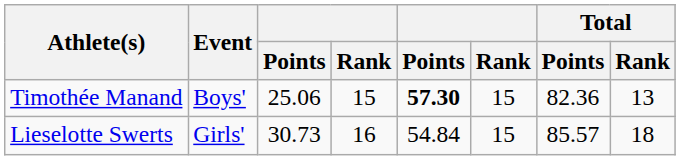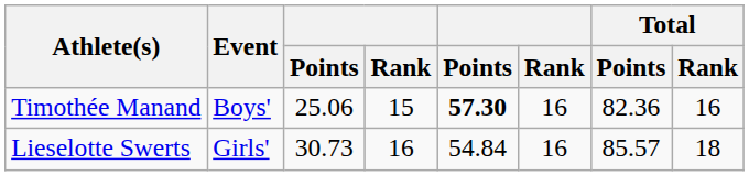Timothée Manand | column 6: 15 -> 16
Timothée Manand | Total / Rank: 13 -> 16
Lieselotte Swerts | column 6: 15 -> 16
